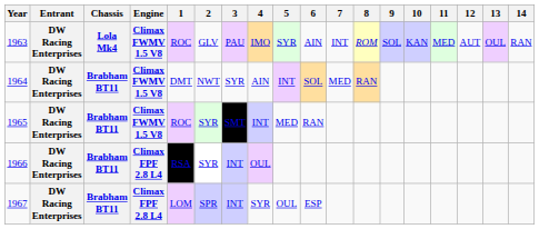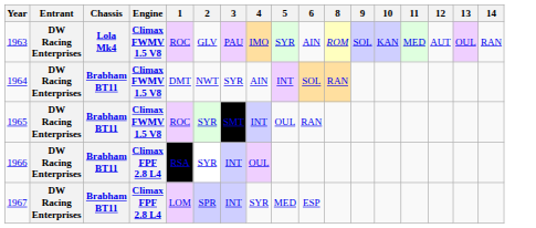- column: 7 | INT | MED
1965 | 5: MED -> OUL
1967 | 5: OUL -> MED
